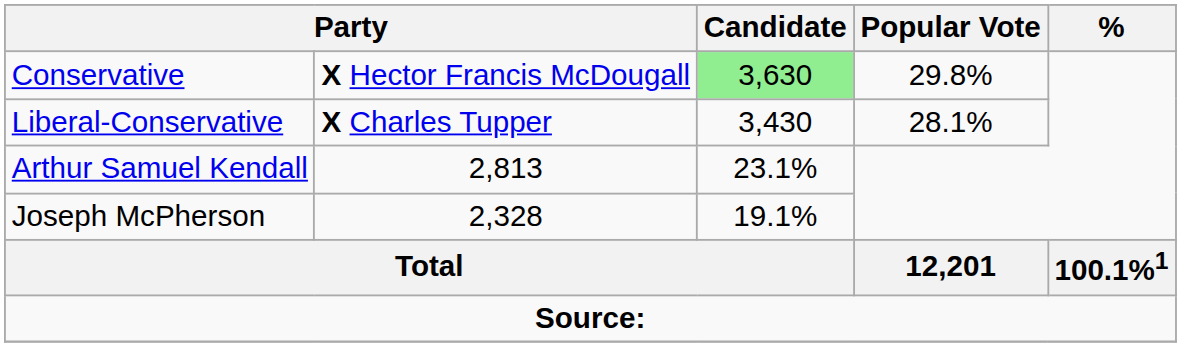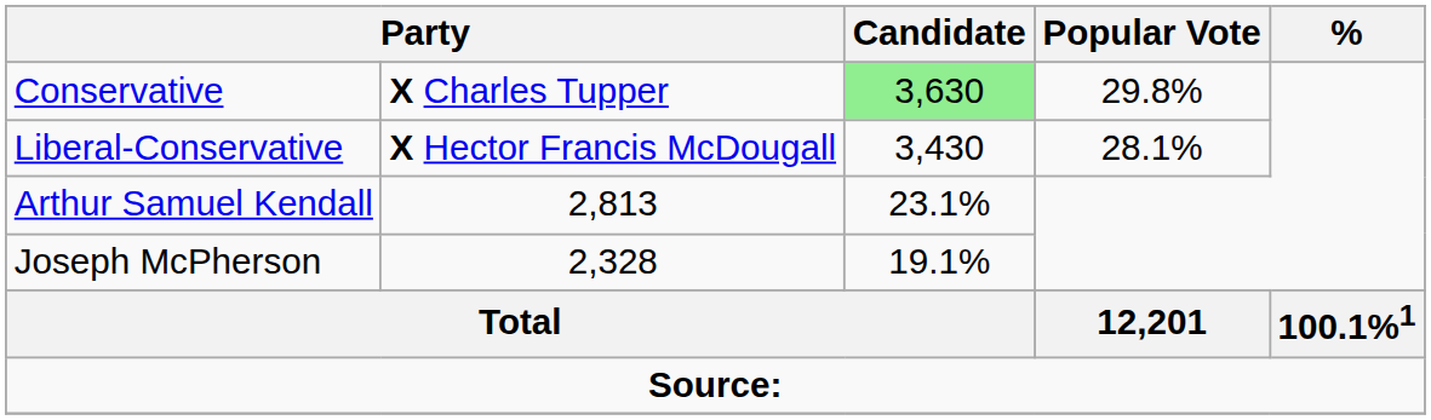Conservative | column 2: X Hector Francis McDougall -> X Charles Tupper
Liberal-Conservative | column 2: X Charles Tupper -> X Hector Francis McDougall
